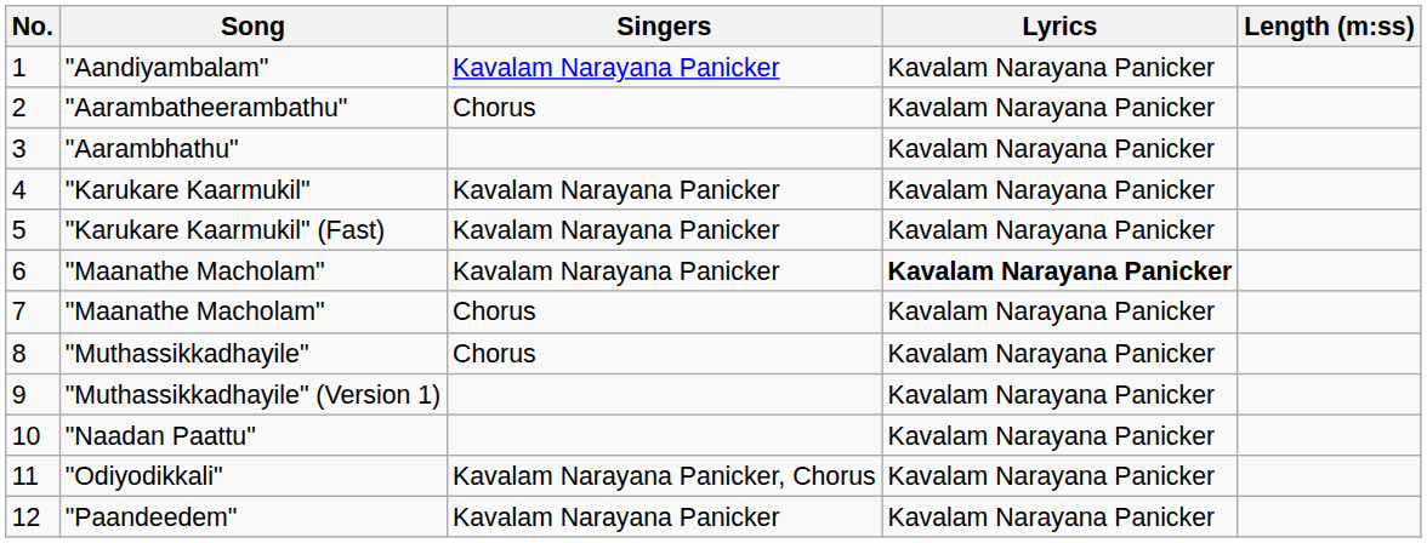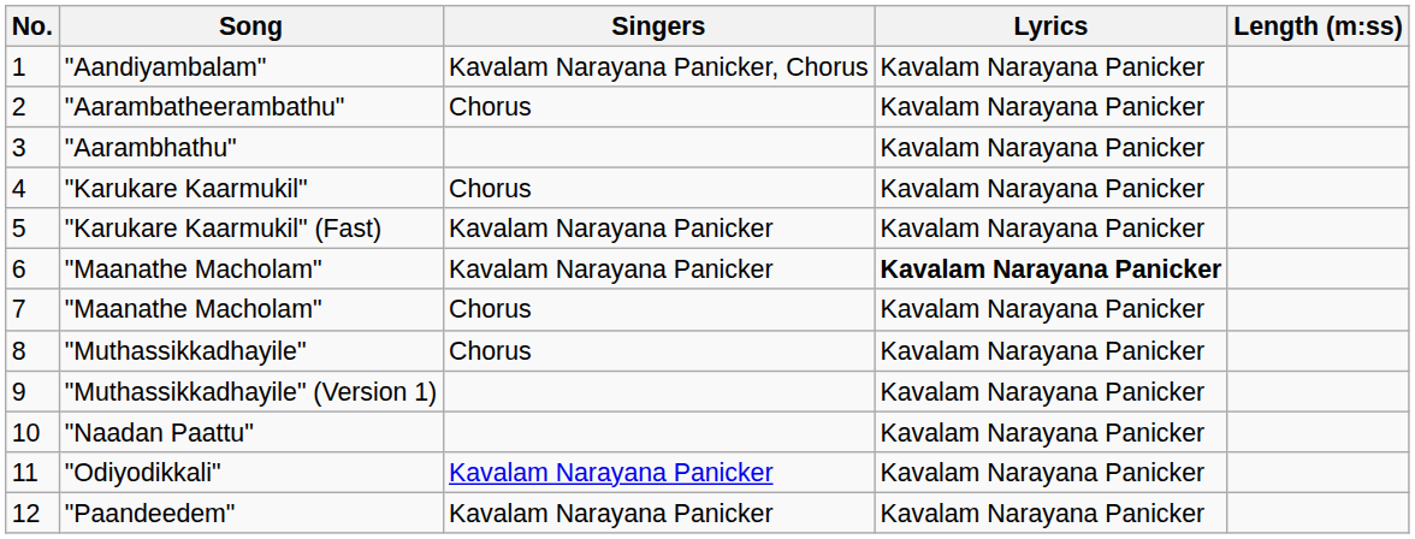"Aandiyambalam" | Singers: Kavalam Narayana Panicker -> Kavalam Narayana Panicker, Chorus
"Karukare Kaarmukil" | Singers: Kavalam Narayana Panicker -> Chorus
"Odiyodikkali" | Singers: Kavalam Narayana Panicker, Chorus -> Kavalam Narayana Panicker
